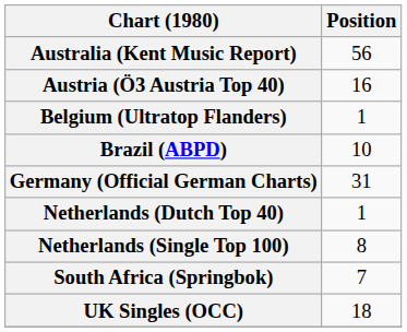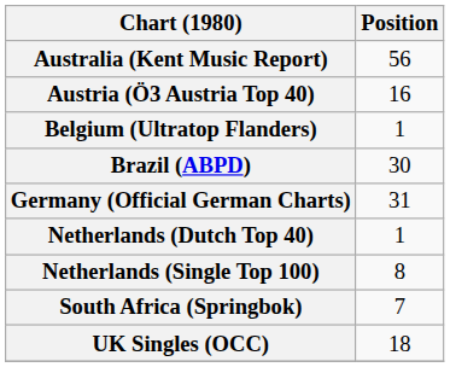Brazil (ABPD) | Position: 10 -> 30
